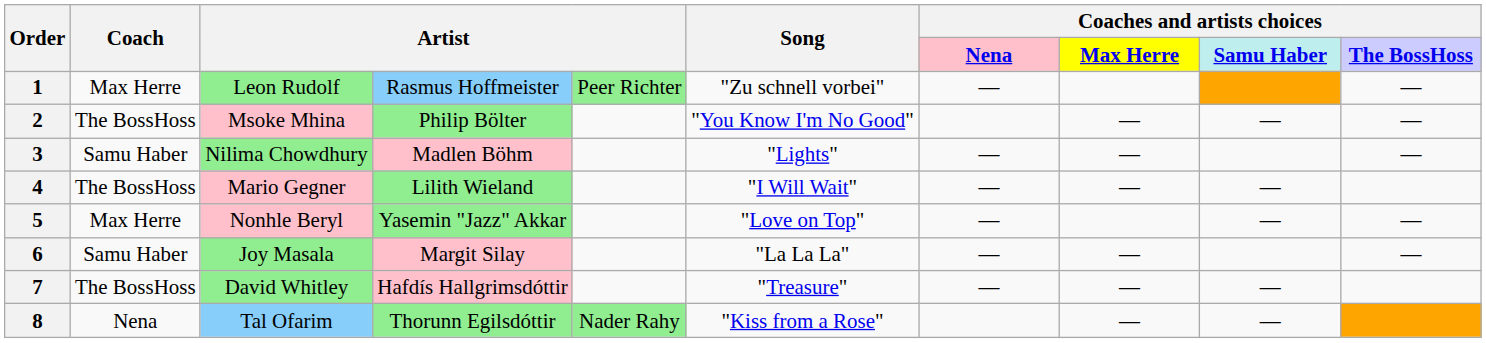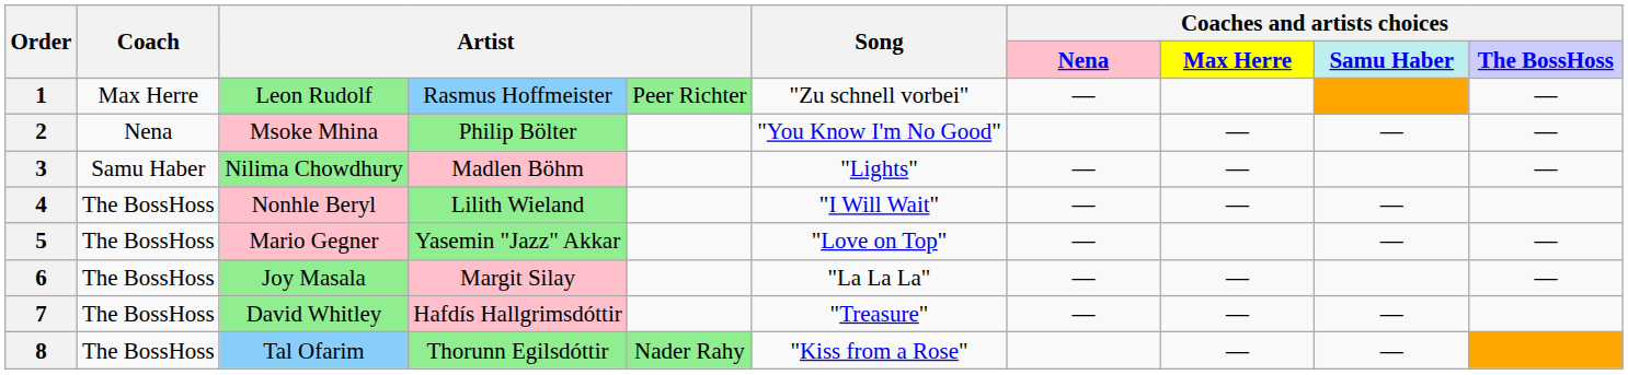2 | Coach: The BossHoss -> Nena
4 | column 3: Mario Gegner -> Nonhle Beryl
5 | Coach: Max Herre -> The BossHoss
5 | column 3: Nonhle Beryl -> Mario Gegner
6 | Coach: Samu Haber -> The BossHoss
8 | Coach: Nena -> The BossHoss
